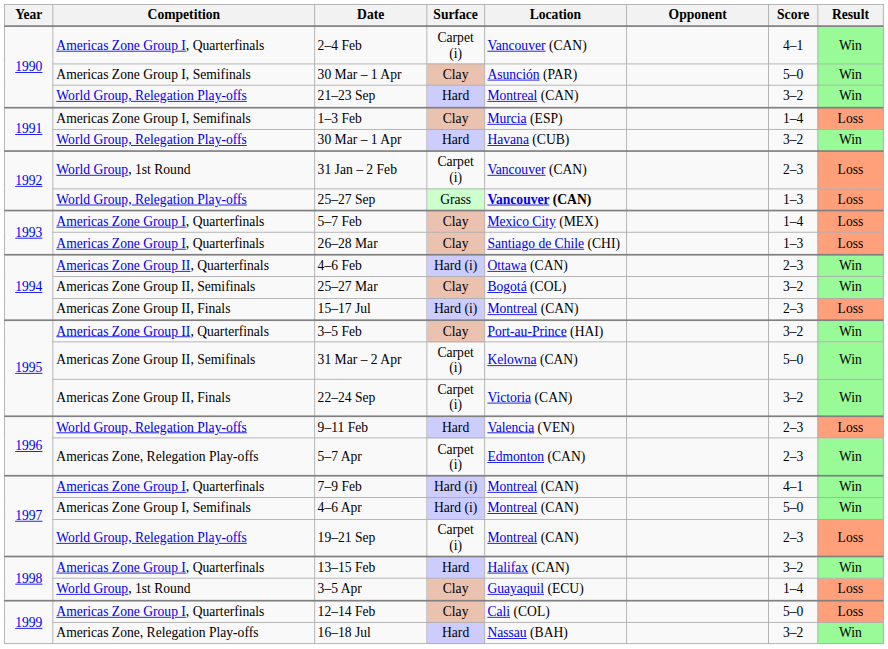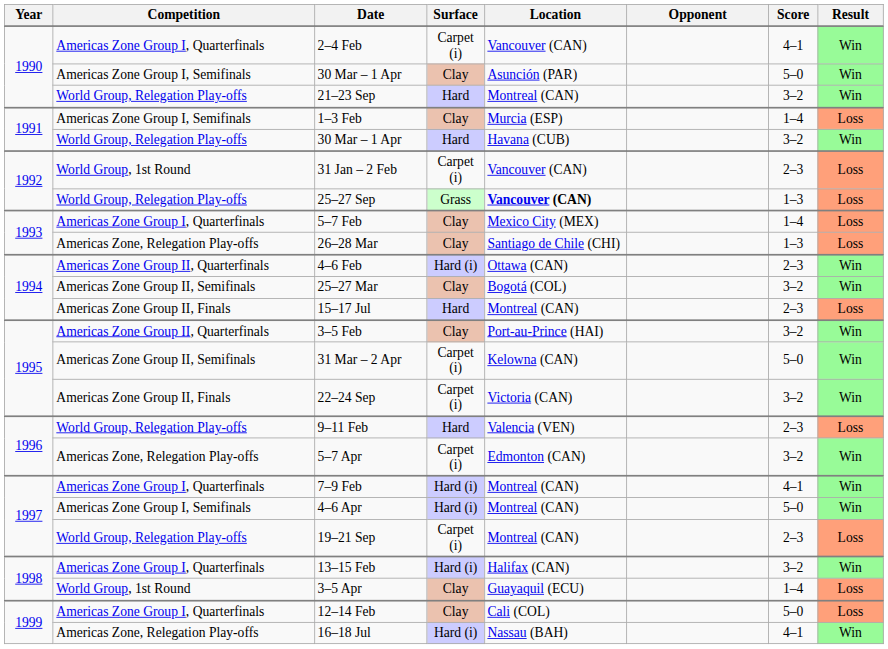26–28 Mar | Competition: Americas Zone Group I, Quarterfinals -> Americas Zone, Relegation Play-offs
15–17 Jul | Surface: Hard (i) -> Hard
5–7 Apr | Score: 2–3 -> 3–2
13–15 Feb | Surface: Hard -> Hard (i)
16–18 Jul | Surface: Hard -> Hard (i)
16–18 Jul | Score: 3–2 -> 4–1
